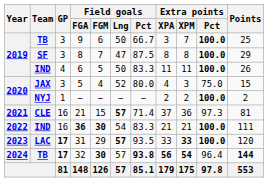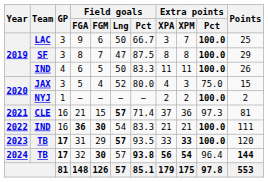9 | Team: TB -> LAC
31 | Team: LAC -> TB
